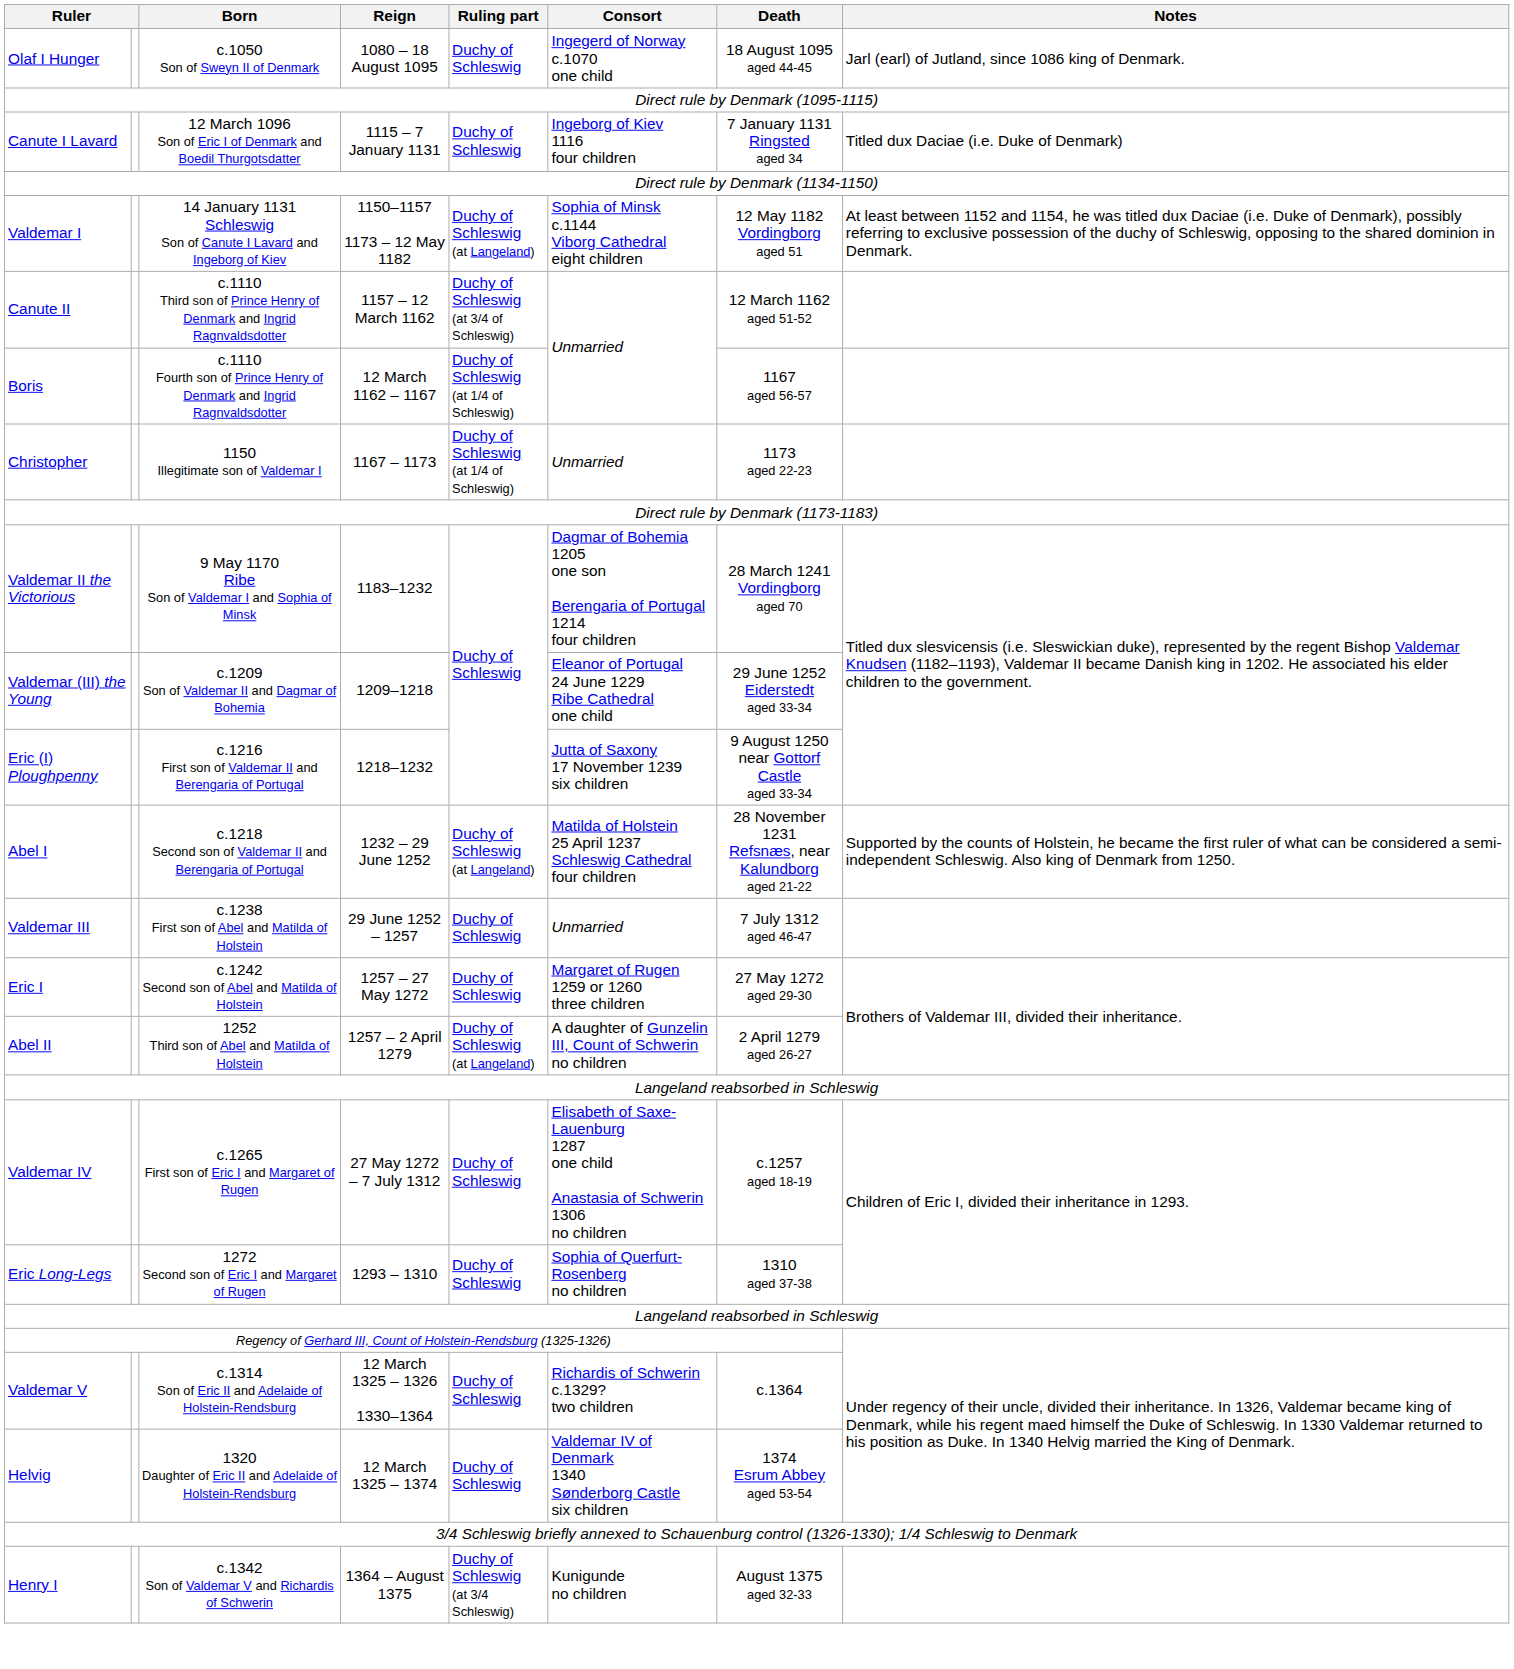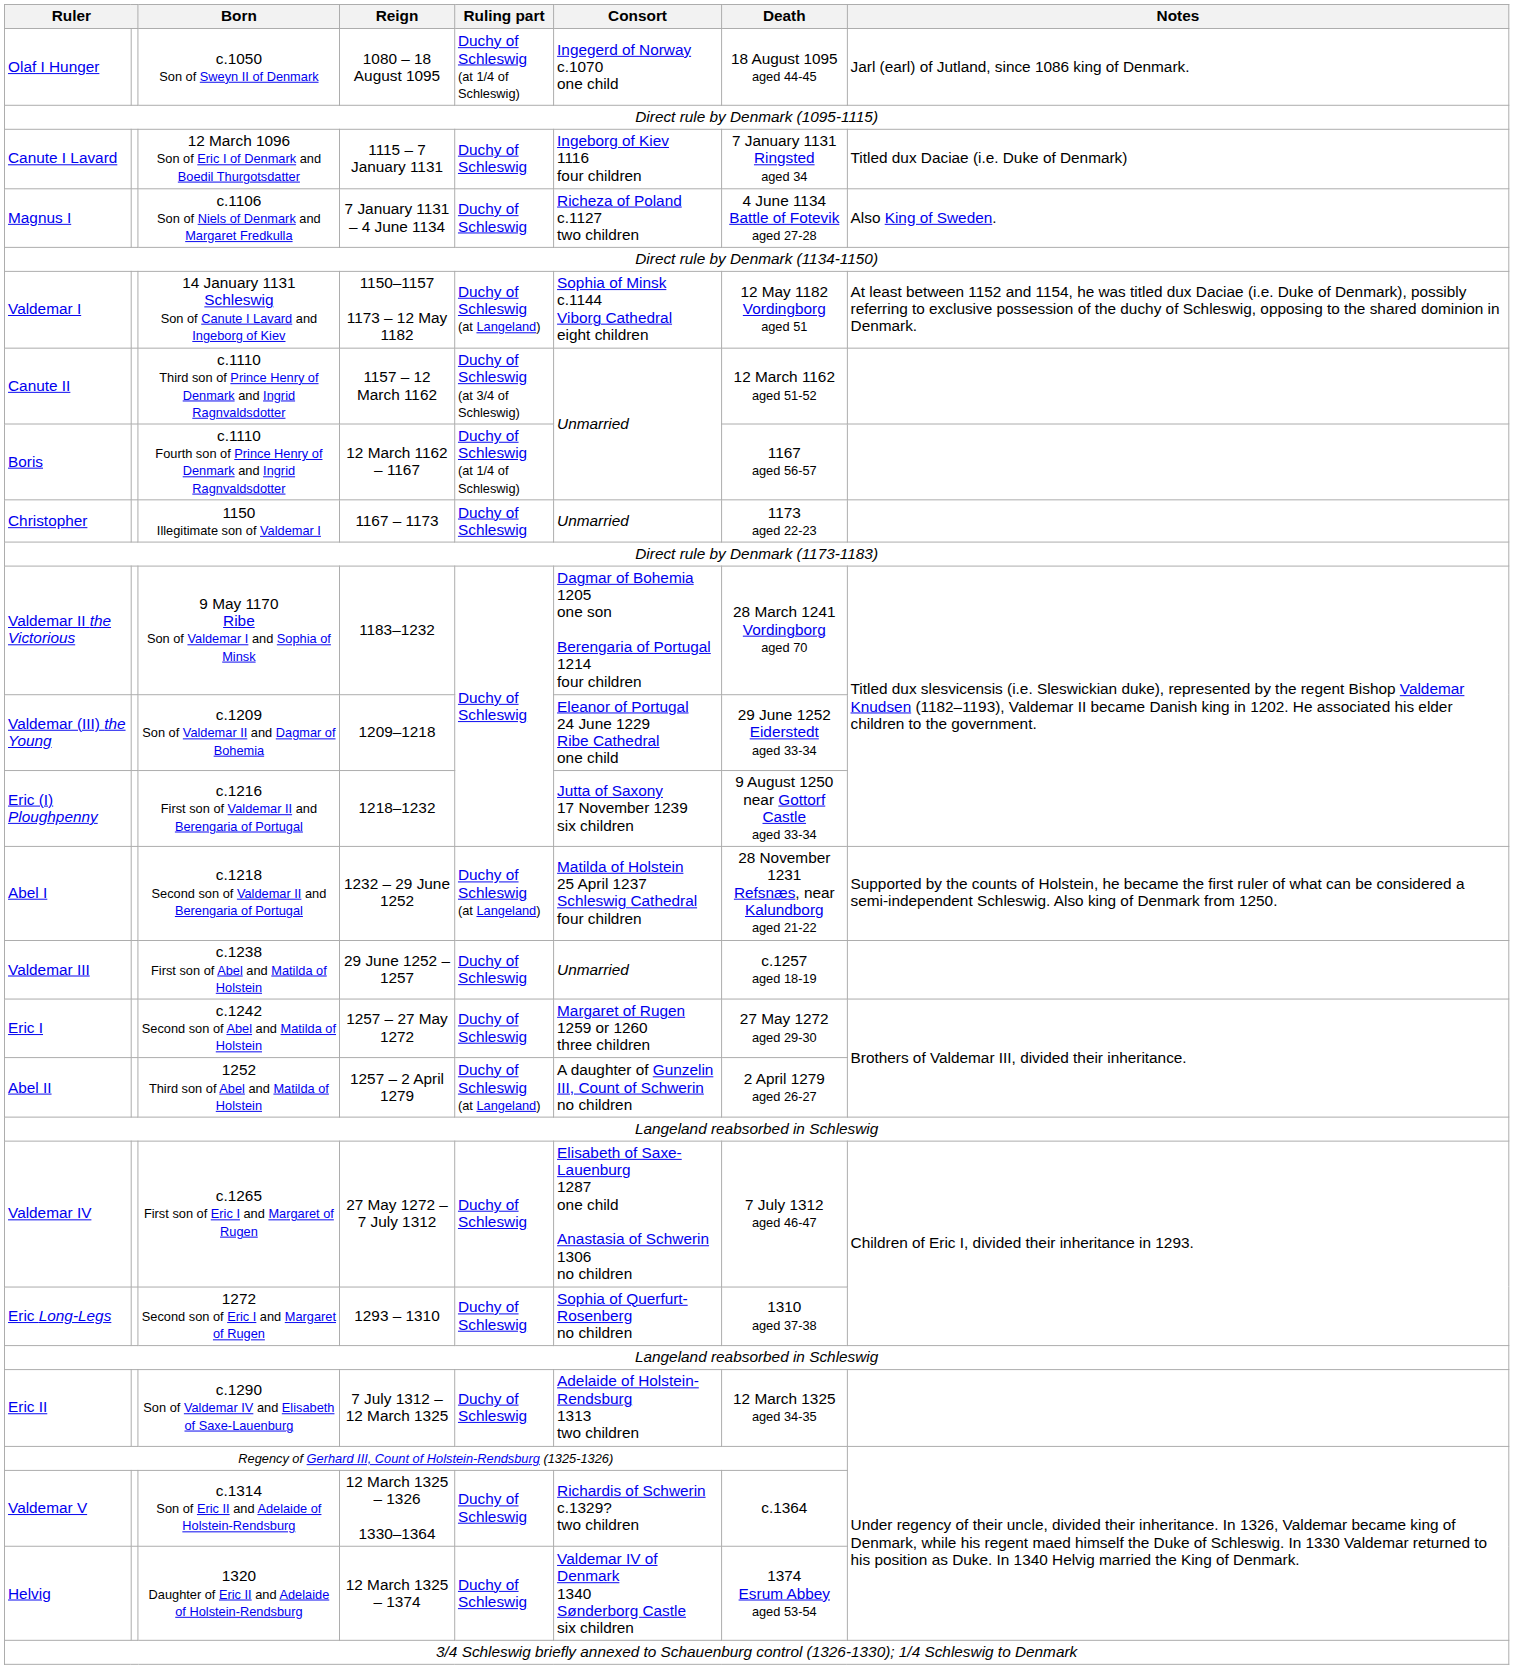Olaf I Hunger | Ruling part: Duchy of Schleswig -> Duchy of Schleswig (at 1/4 of Schleswig)
+ row: Magnus I | c.1106 Son of Niels of Denmark and Margaret Fredkulla | 7 January 1131 – 4 June 1134 | Duchy of Schleswig | Richeza of Poland c.1127 two children | 4 June 1134 Battle of Fotevik aged 27-28 | Also King of Sweden.
Christopher | Ruling part: Duchy of Schleswig (at 1/4 of Schleswig) -> Duchy of Schleswig
Valdemar III | Death: 7 July 1312 aged 46-47 -> c.1257 aged 18-19
Valdemar IV | Death: c.1257 aged 18-19 -> 7 July 1312 aged 46-47
+ row: Eric II | c.1290 Son of Valdemar IV and Elisabeth of Saxe-Lauenburg | 7 July 1312 – 12 March 1325 | Duchy of Schleswig | Adelaide of Holstein-Rendsburg 1313 two children | 12 March 1325 aged 34-35
- row: Henry I | c.1342 Son of Valdemar V and Richardis of Schwerin | 1364 – August 1375 | Duchy of Schleswig (at 3/4 Schleswig) | Kunigunde no children | August 1375 aged 32-33
